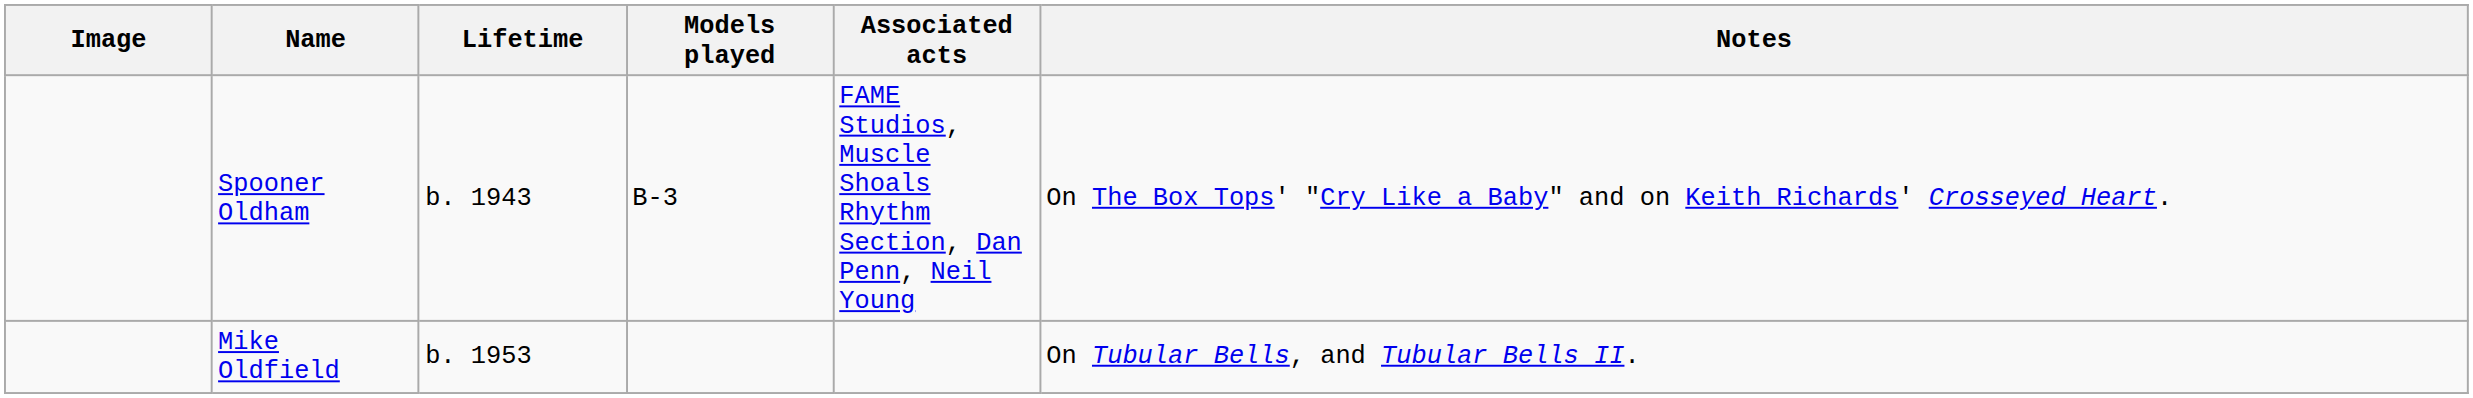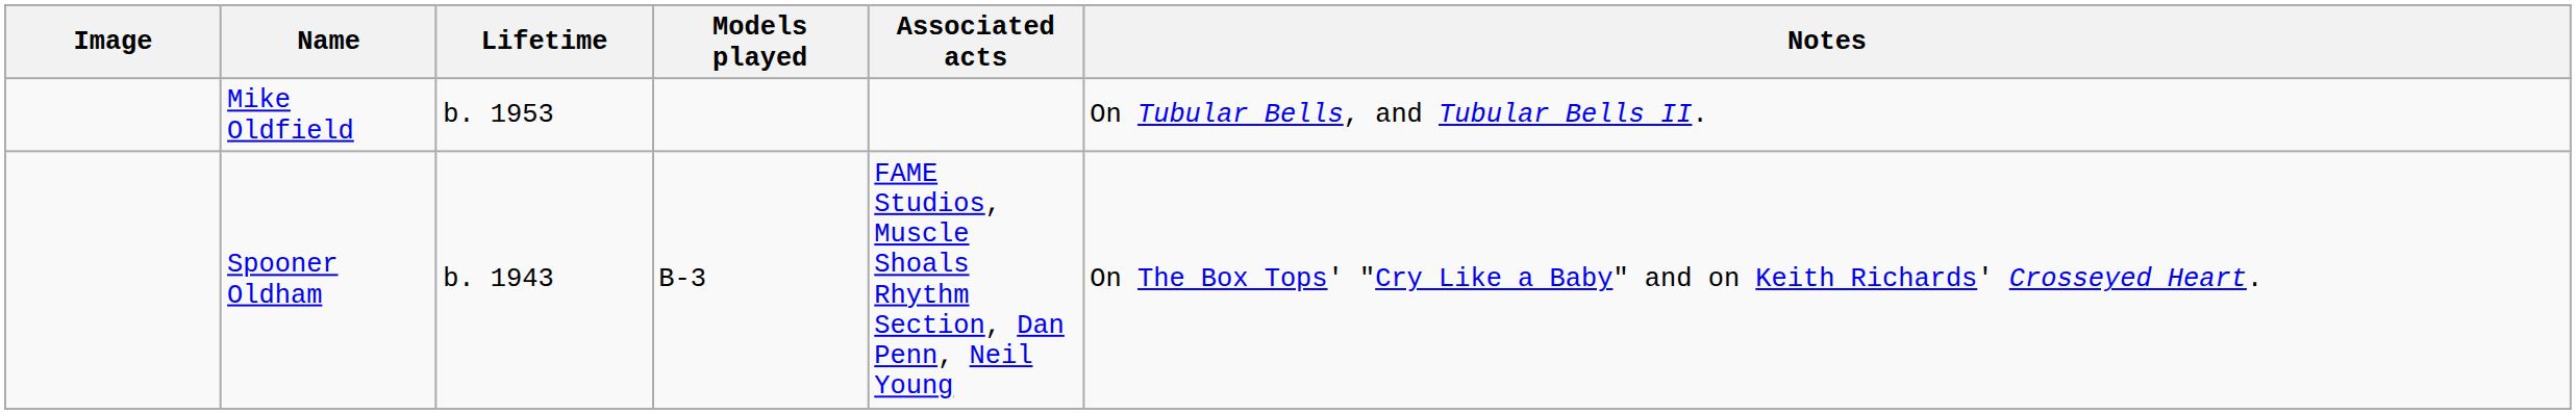rows swapped: Spooner Oldham <-> Mike Oldfield
